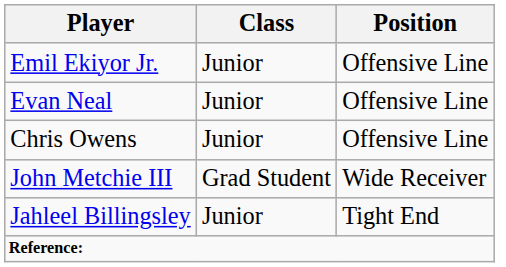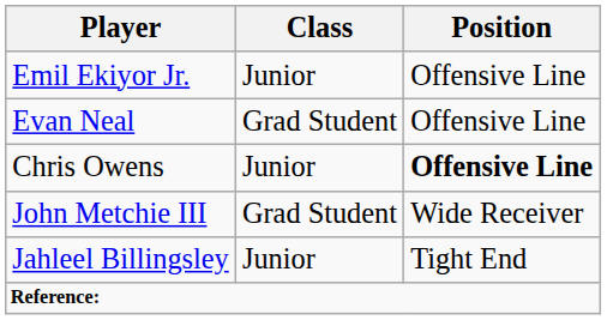Evan Neal | Class: Junior -> Grad Student
Chris Owens | Position: normal -> bold
